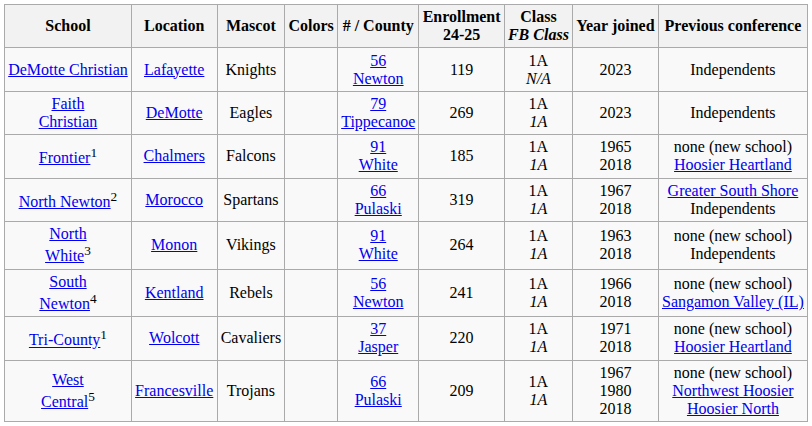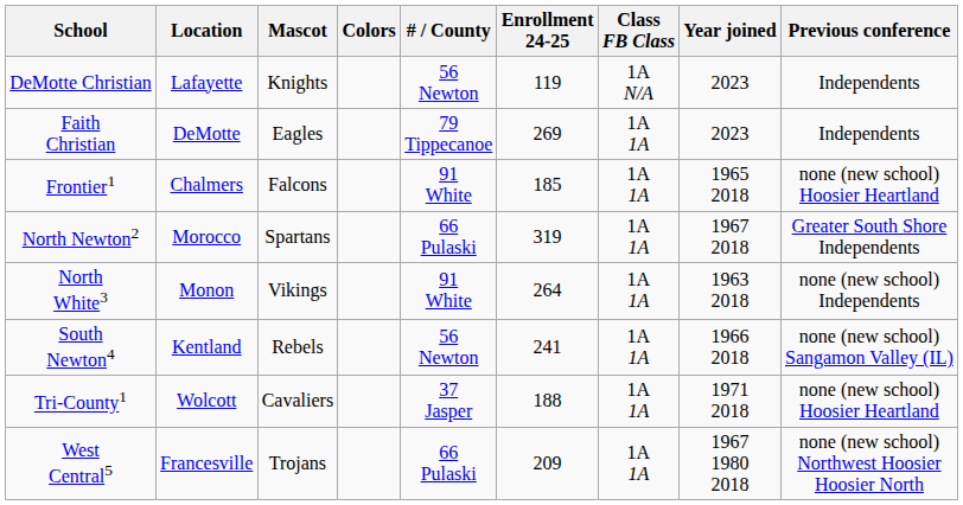Tri-County1 | Enrollment 24-25: 220 -> 188
